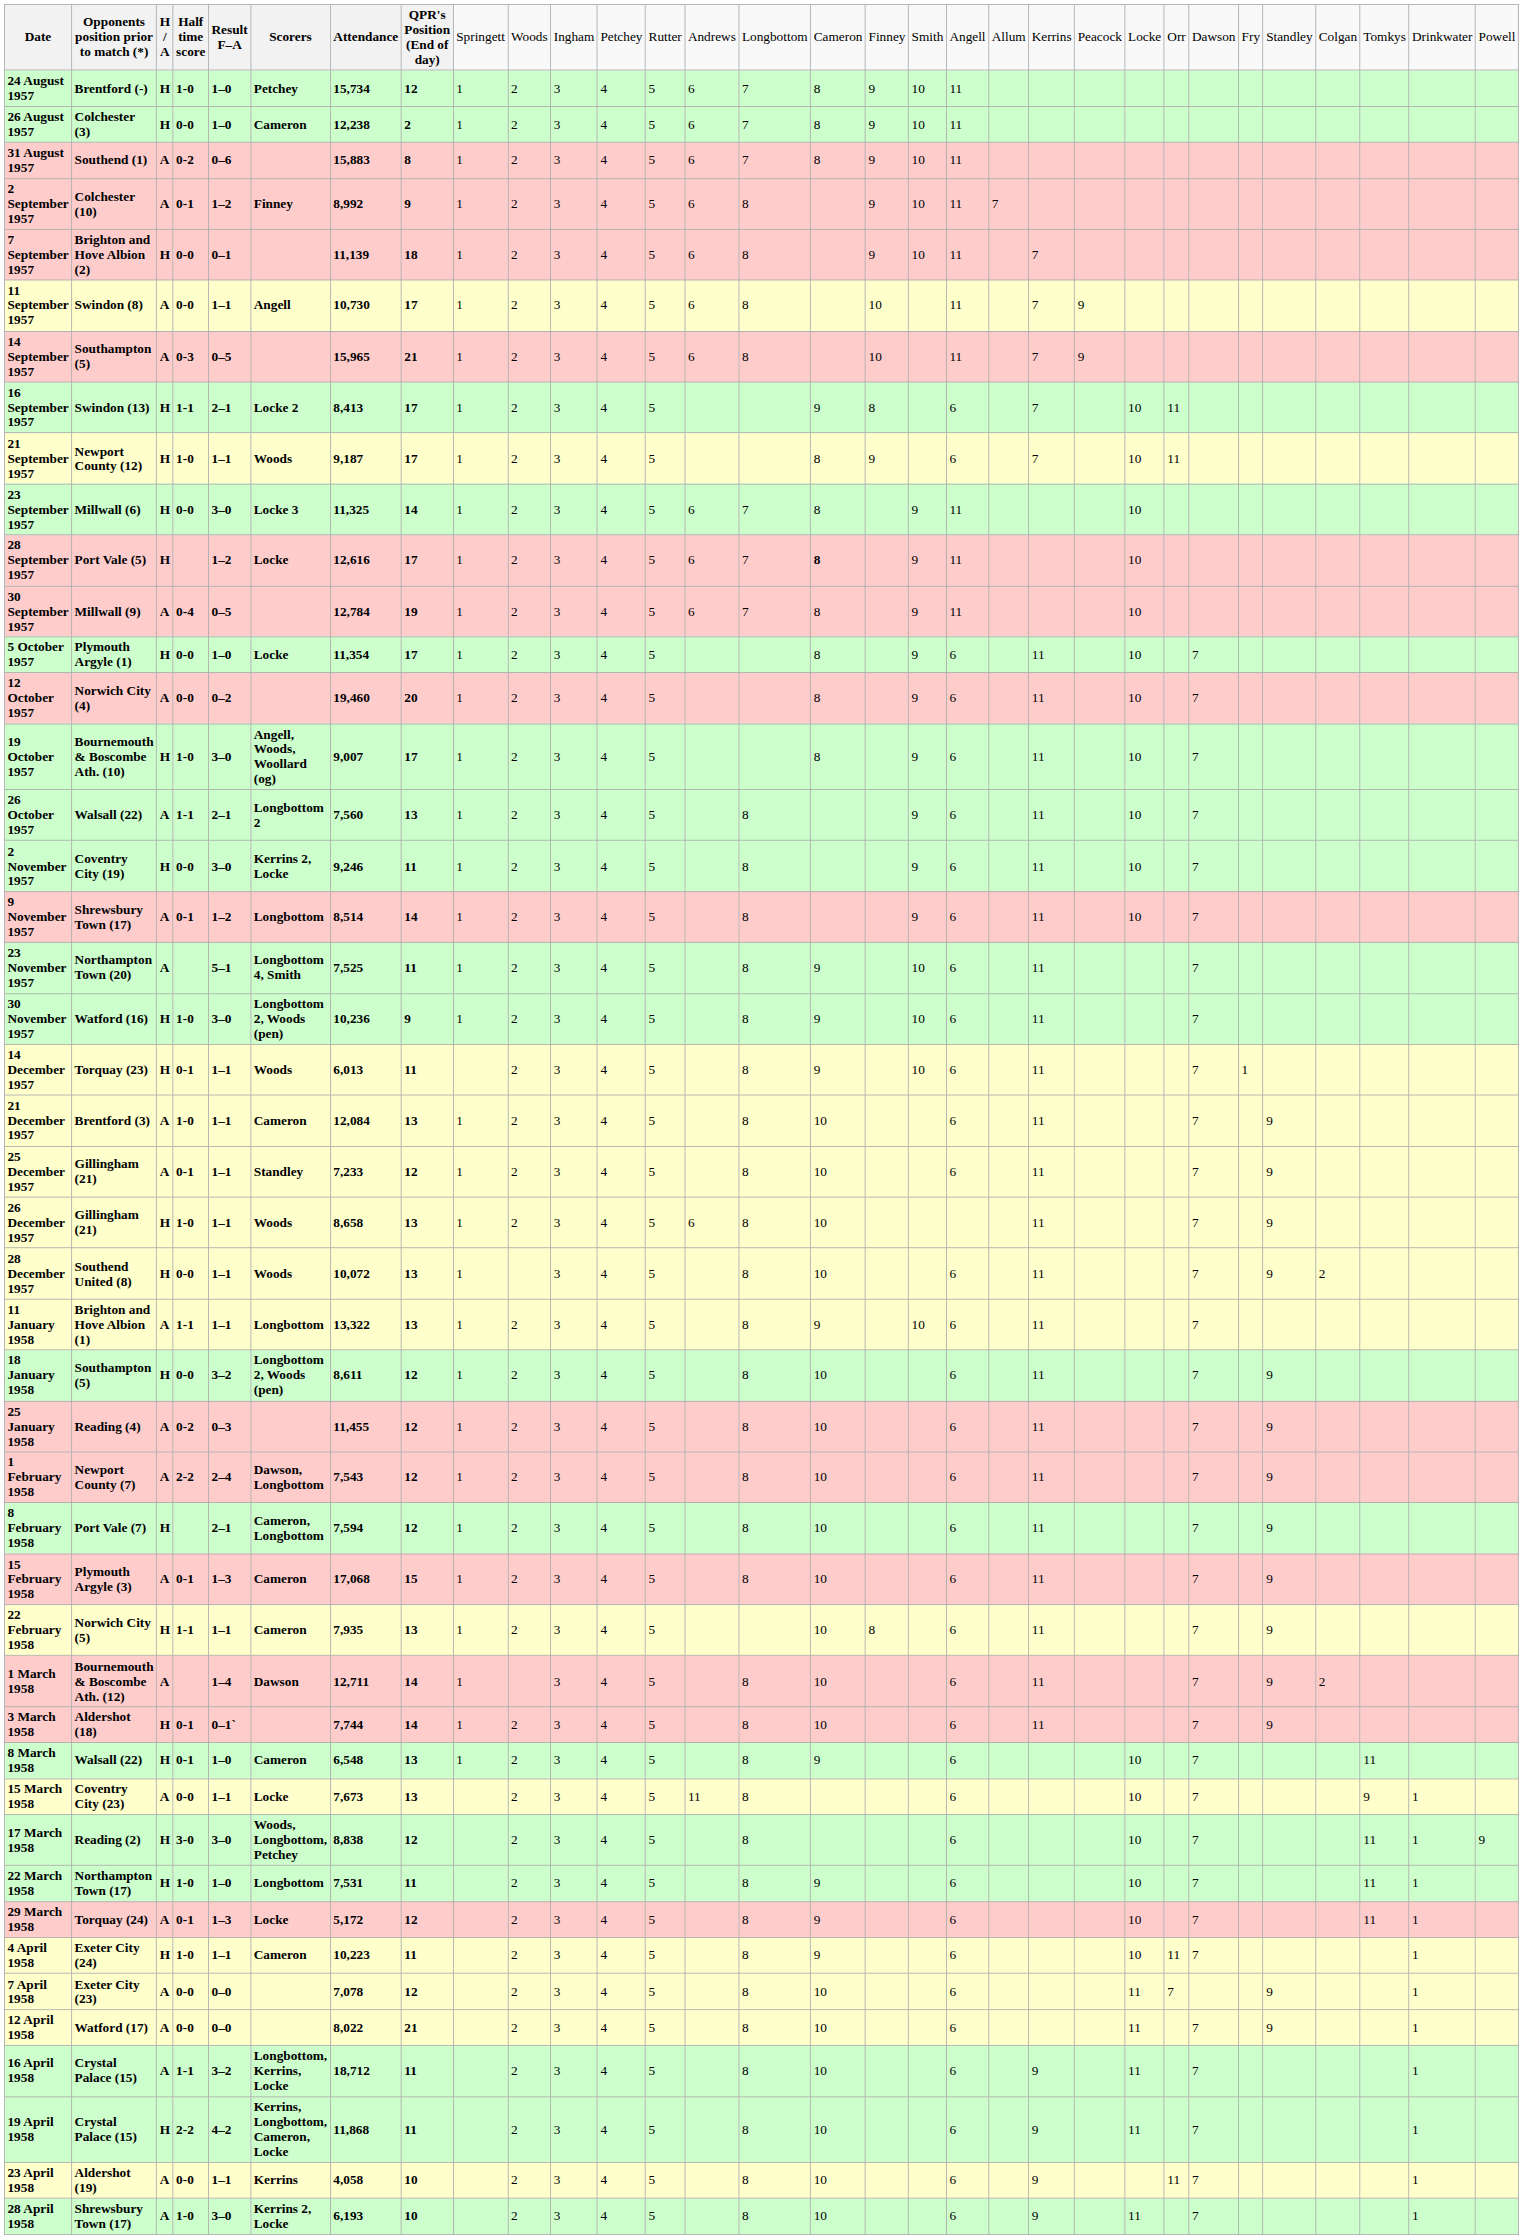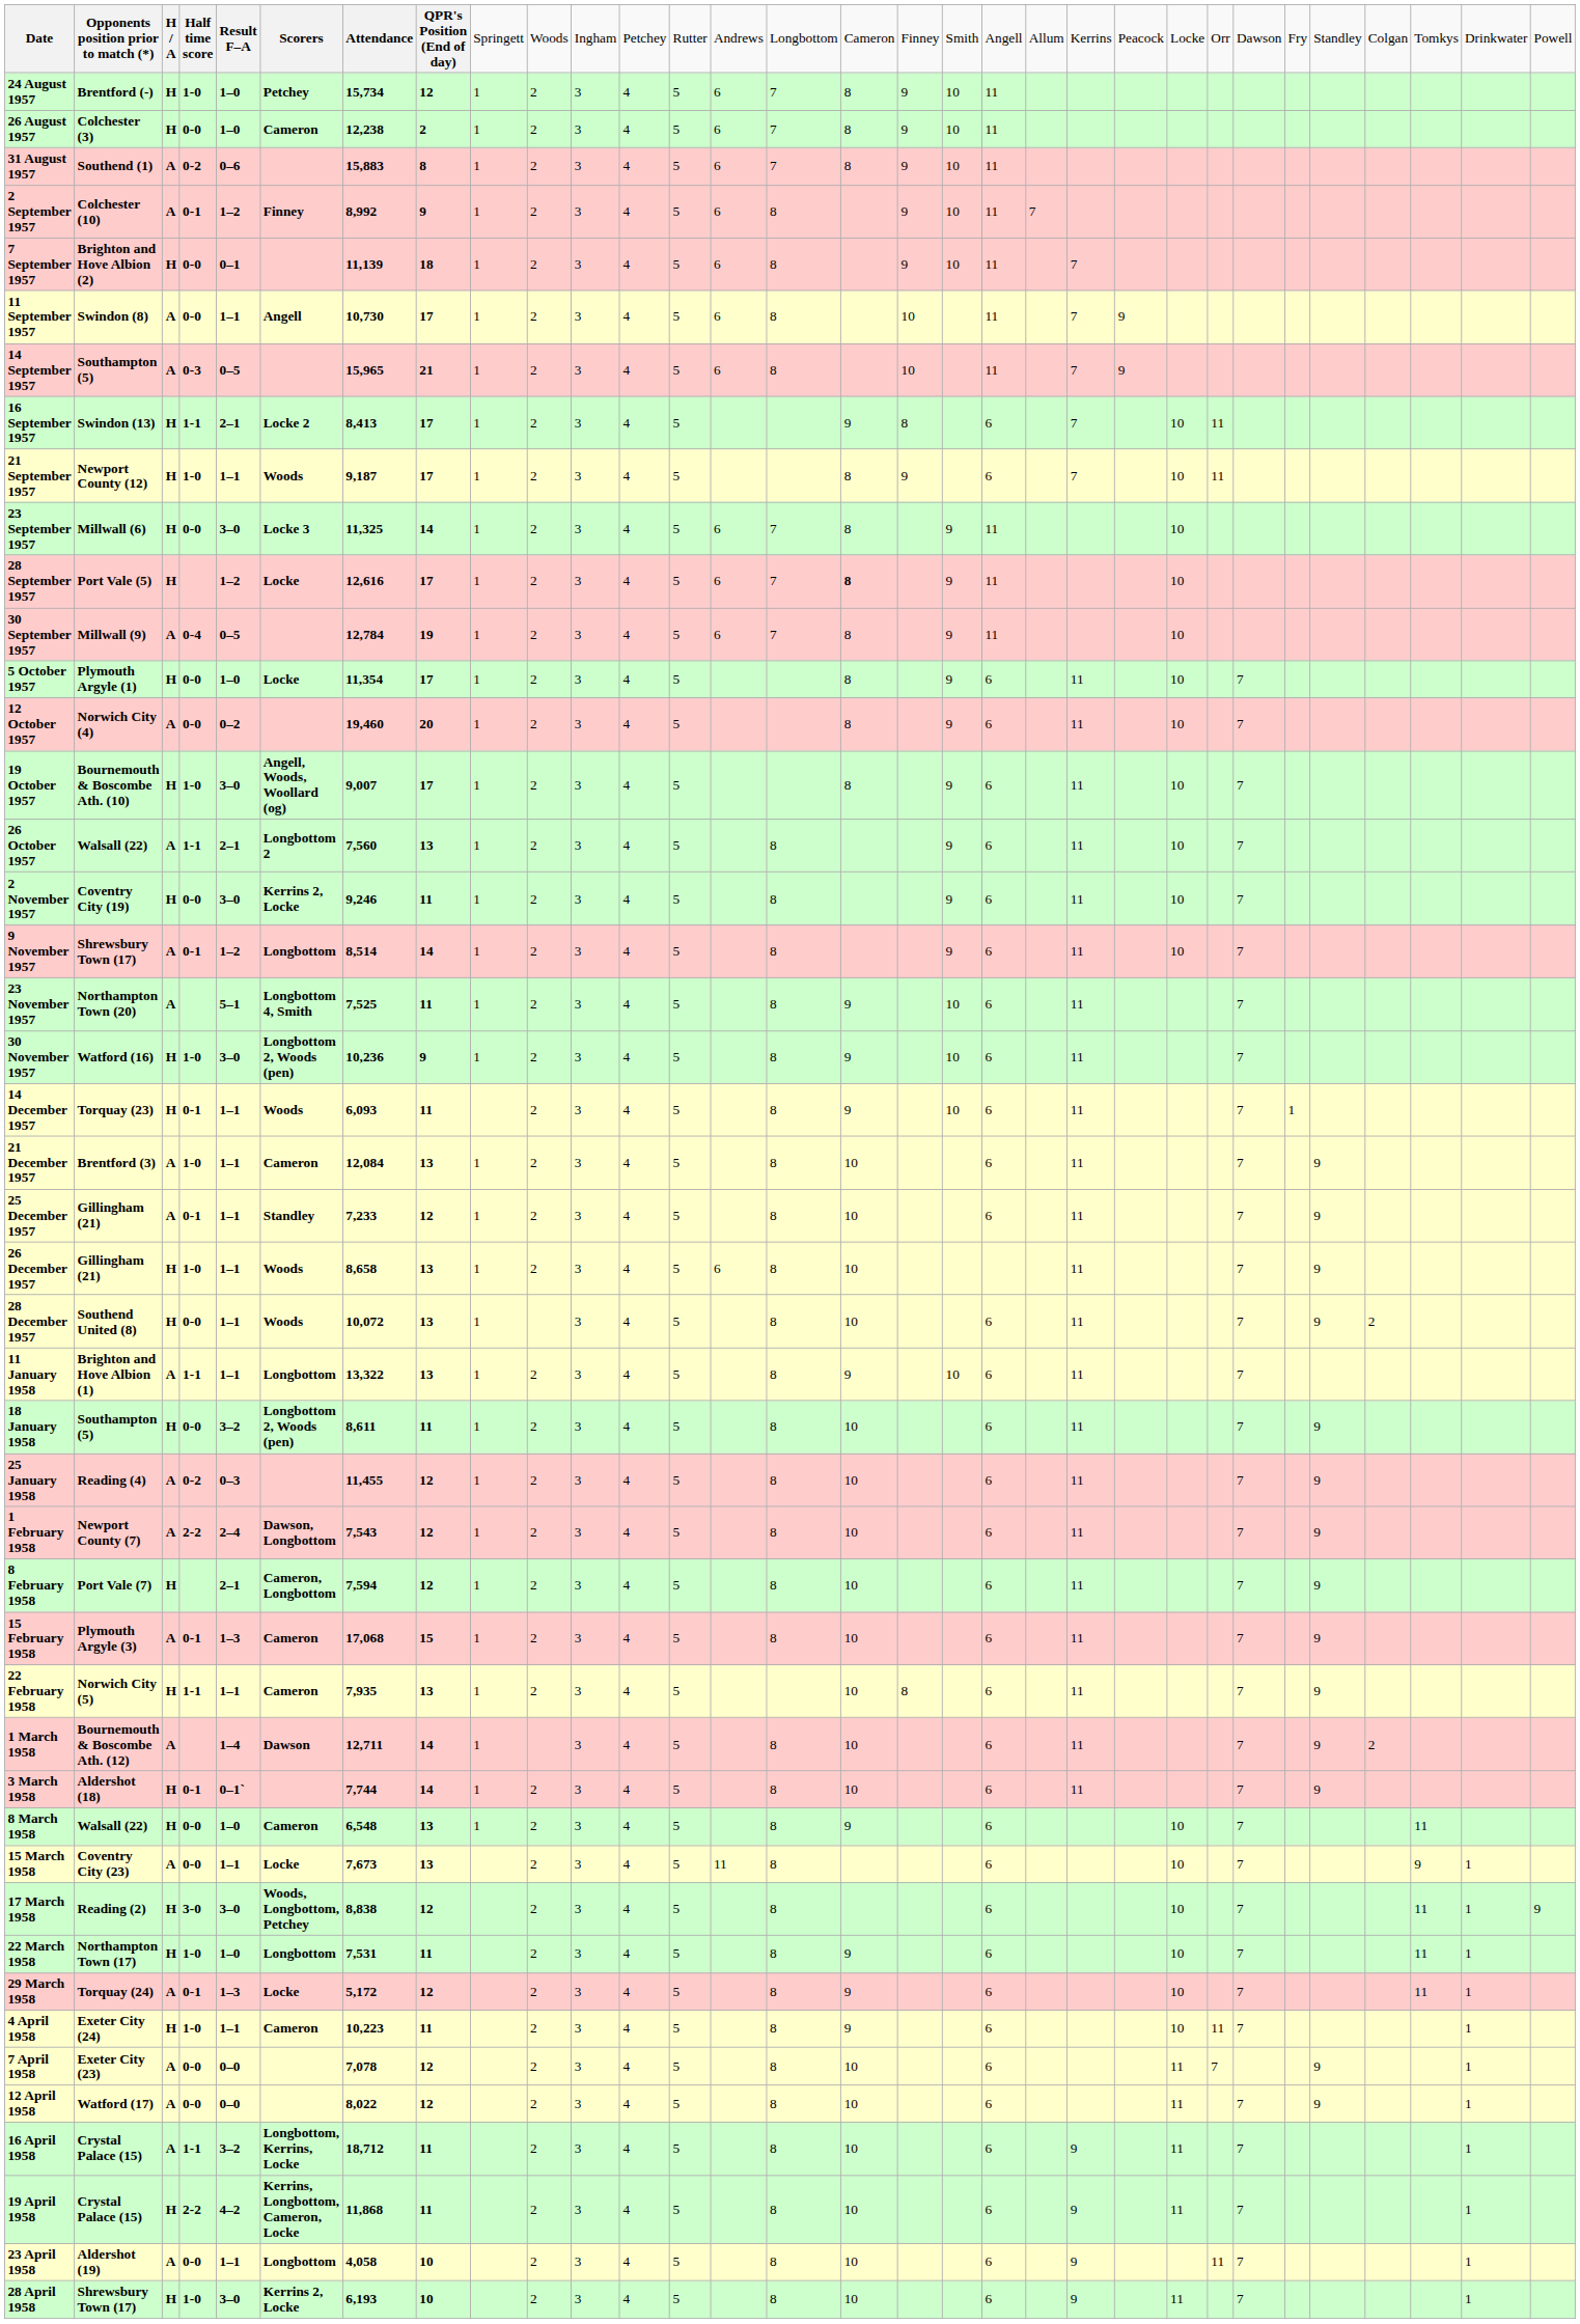14 December 1957 | column 7: 6,013 -> 6,093
18 January 1958 | column 8: 12 -> 11
8 March 1958 | column 4: 0-1 -> 0-0
12 April 1958 | column 8: 21 -> 12
23 April 1958 | column 6: Kerrins -> Longbottom
28 April 1958 | column 3: A -> H
